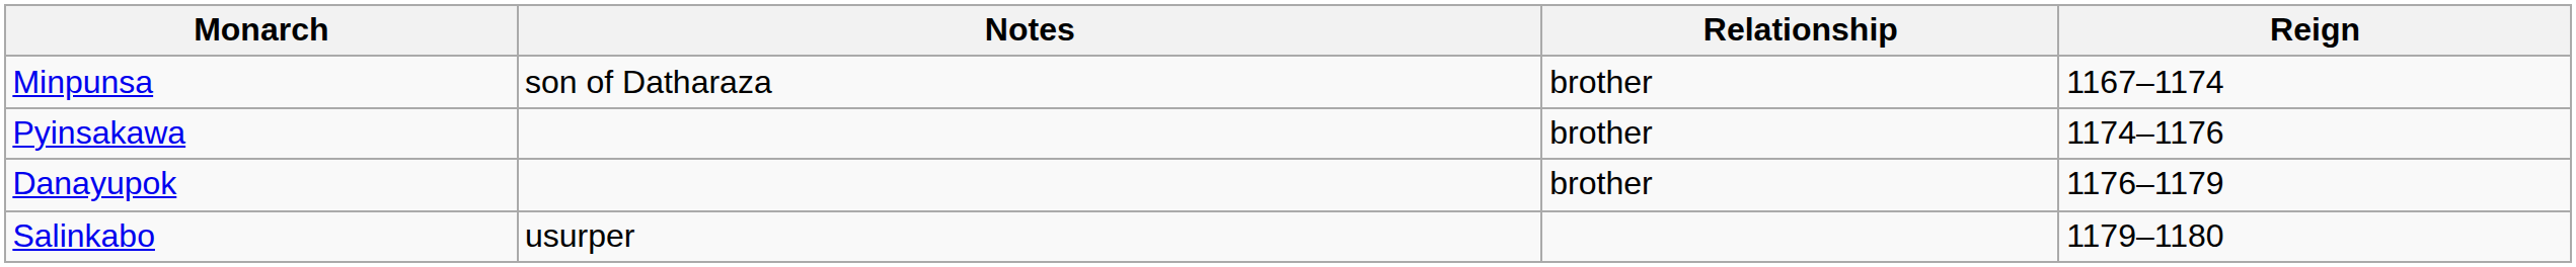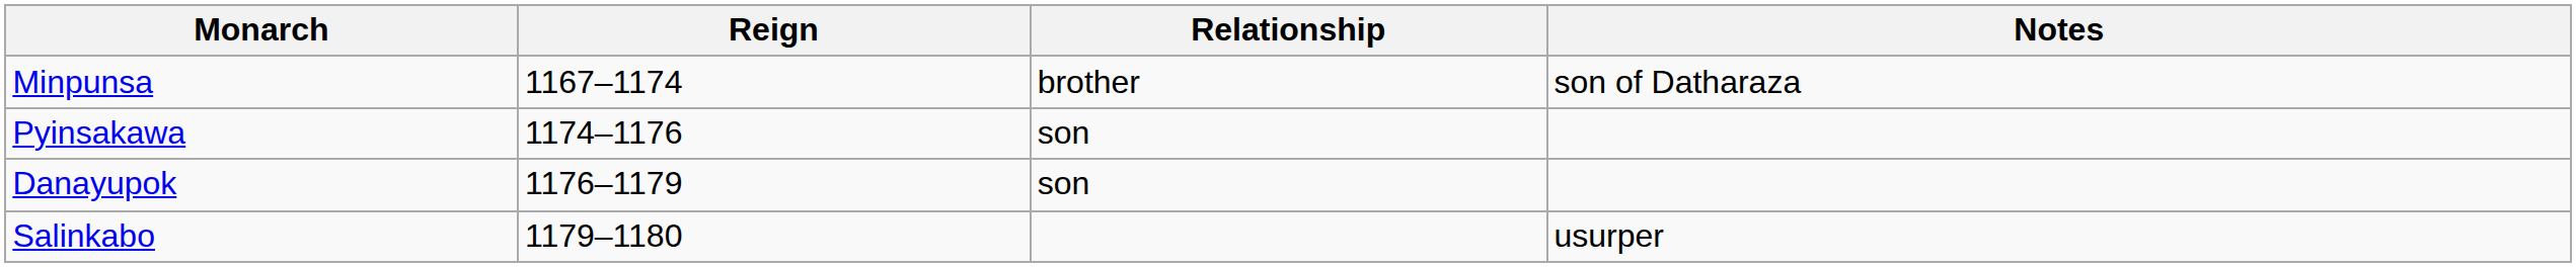columns swapped: Reign <-> Notes
Pyinsakawa | Relationship: brother -> son
Danayupok | Relationship: brother -> son
